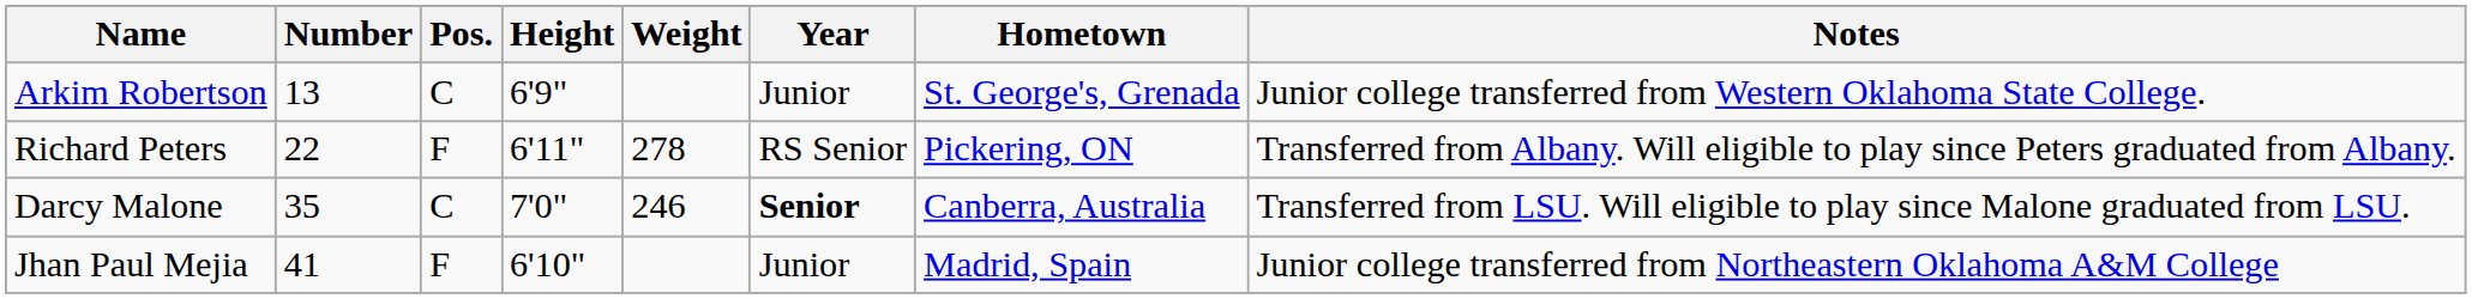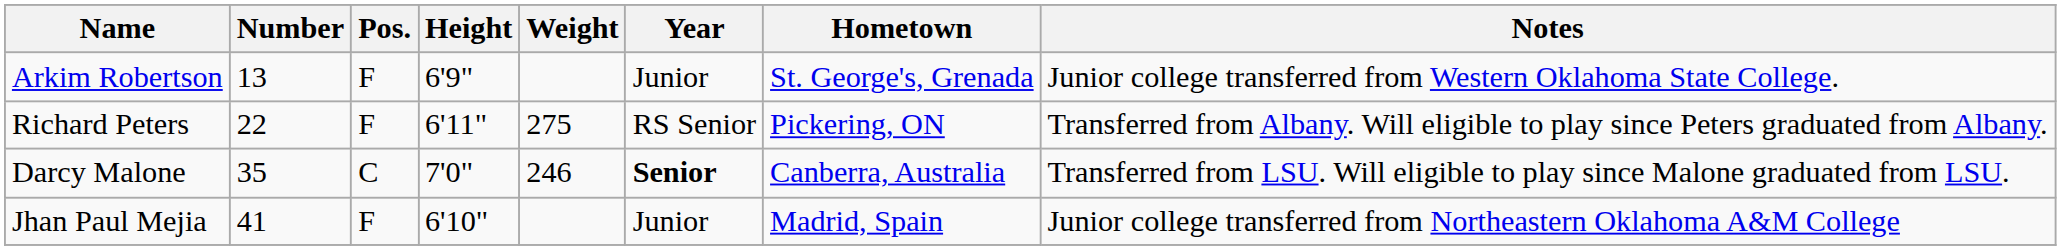Arkim Robertson | Pos.: C -> F
Richard Peters | Weight: 278 -> 275
